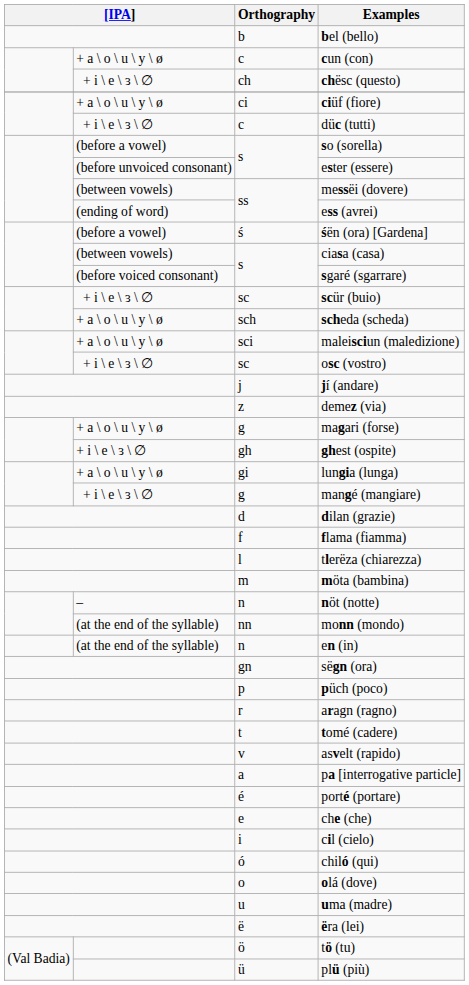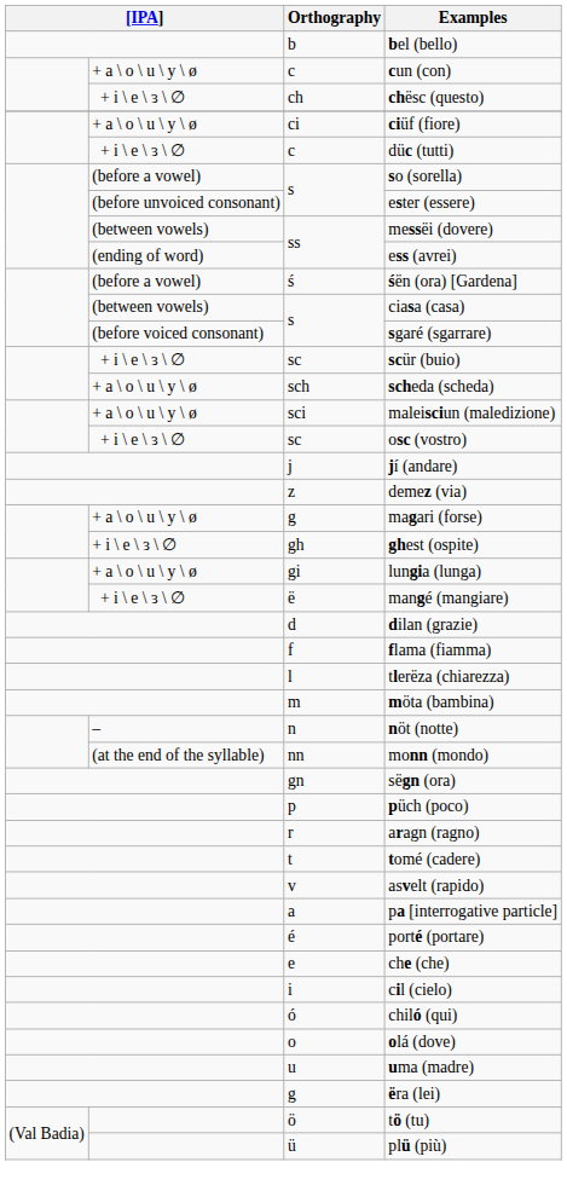mangé (mangiare) | Orthography: g -> ë
- row: (at the end of the syllable) | n | en (in)
ëra (lei) | Orthography: ë -> g
